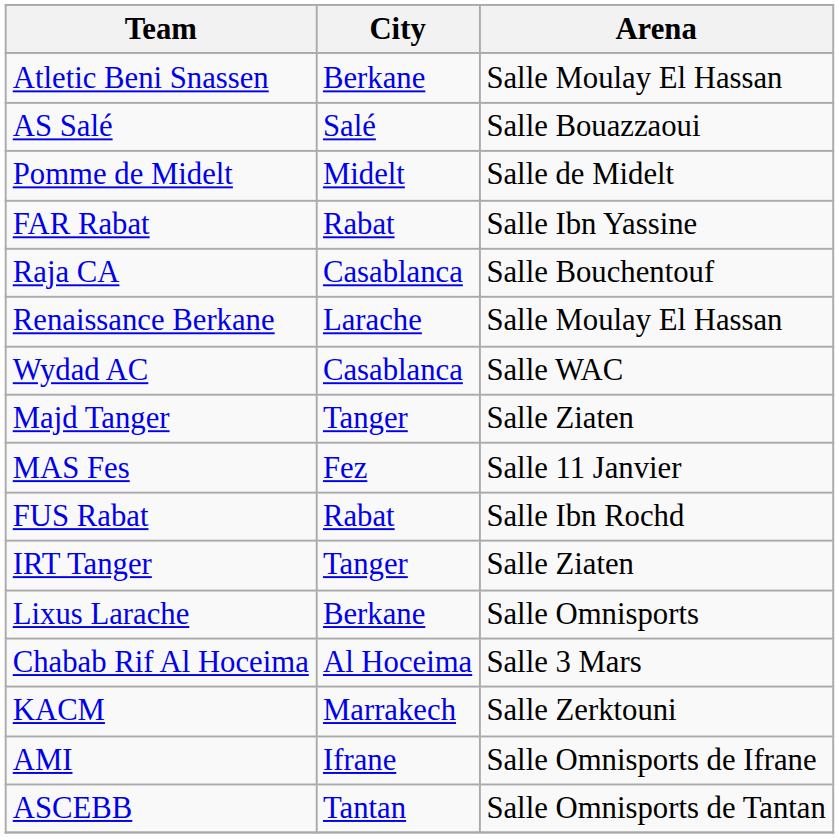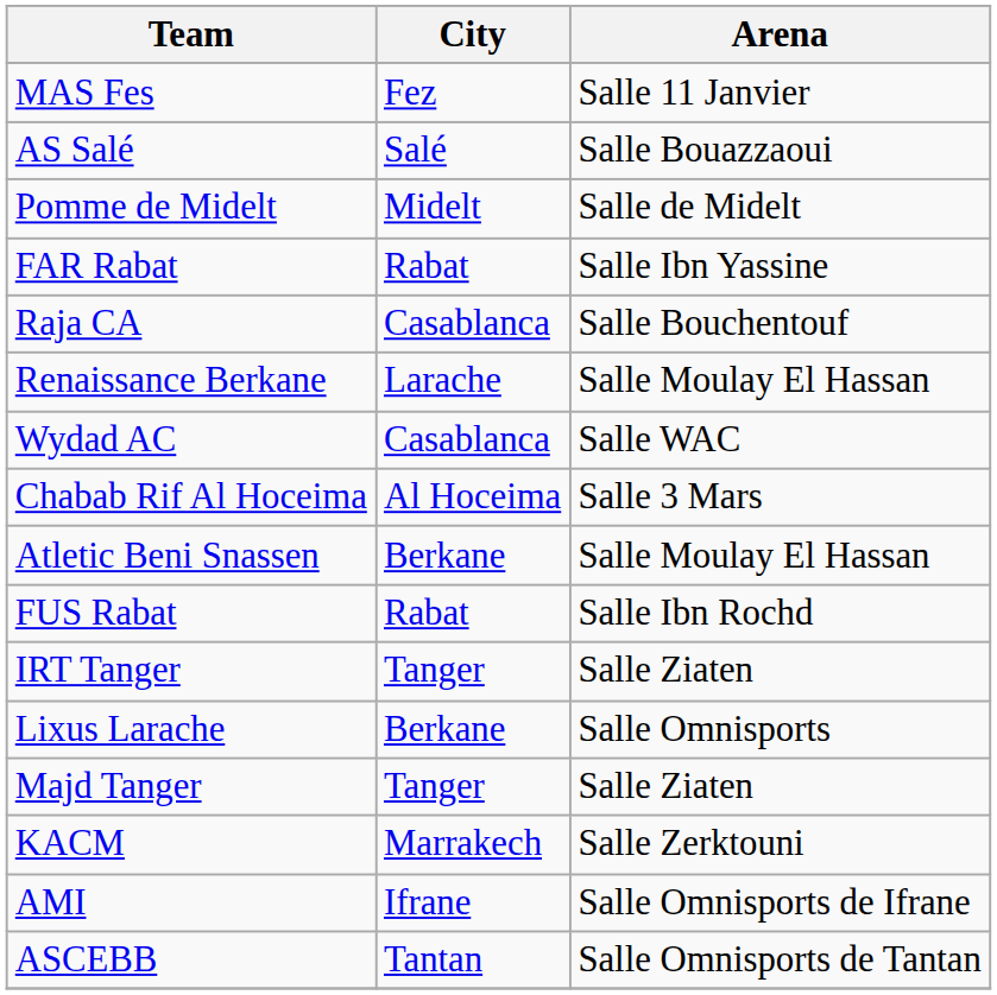rows swapped: Atletic Beni Snassen <-> MAS Fes
rows swapped: Majd Tanger <-> Chabab Rif Al Hoceima
